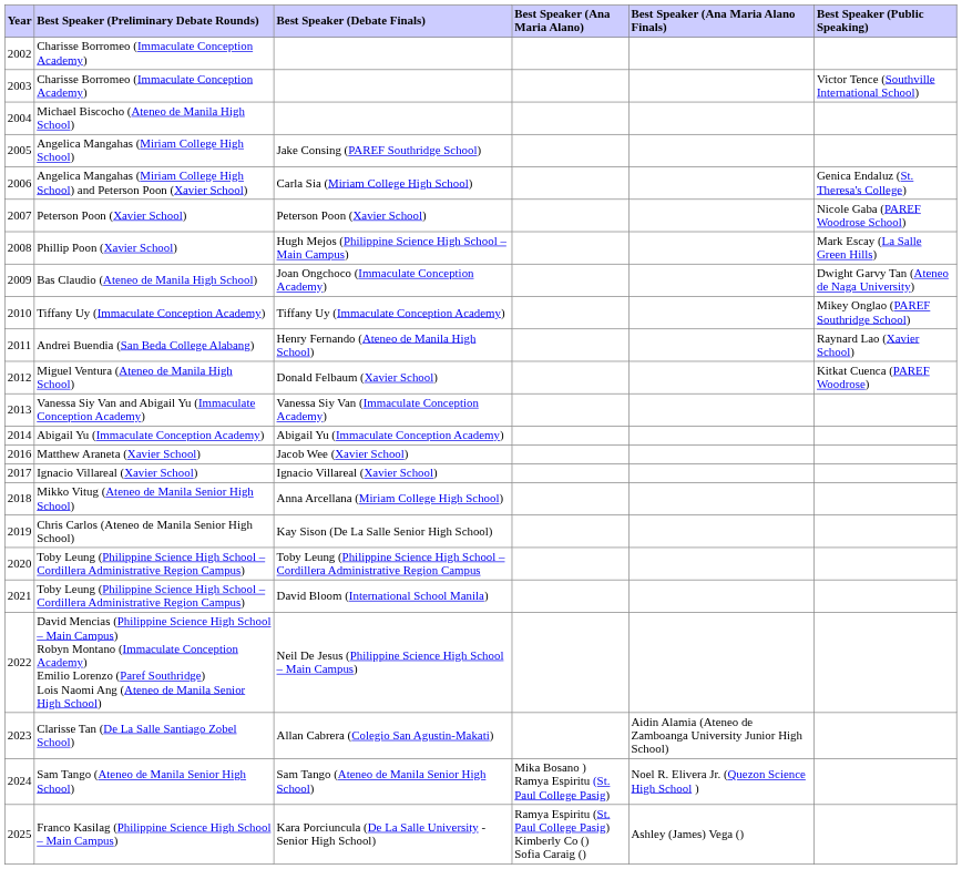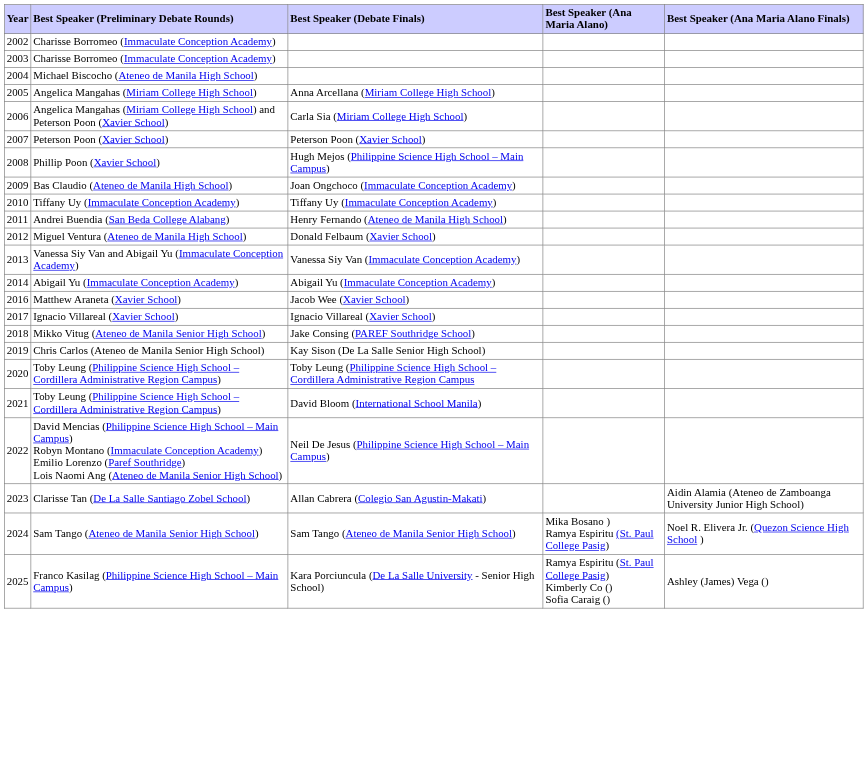- column: Best Speaker (Public Speaking) | Victor Tence (Southville International School) | Genica Endaluz (St. Theresa's College) | Nicole Gaba (PAREF Woodrose School) | Mark Escay (La Salle Green Hills) | Dwight Garvy Tan (Ateneo de Naga University) | Mikey Onglao (PAREF Southridge School) | Raynard Lao (Xavier School) | Kitkat Cuenca (PAREF Woodrose)
Angelica Mangahas (Miriam College High School) | Best Speaker (Debate Finals): Jake Consing (PAREF Southridge School) -> Anna Arcellana (Miriam College High School)
Mikko Vitug (Ateneo de Manila Senior High School) | Best Speaker (Debate Finals): Anna Arcellana (Miriam College High School) -> Jake Consing (PAREF Southridge School)
